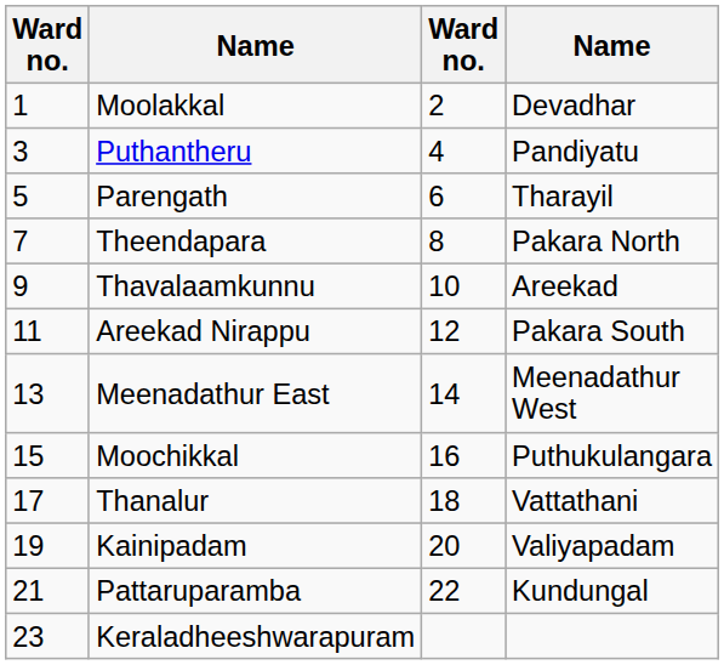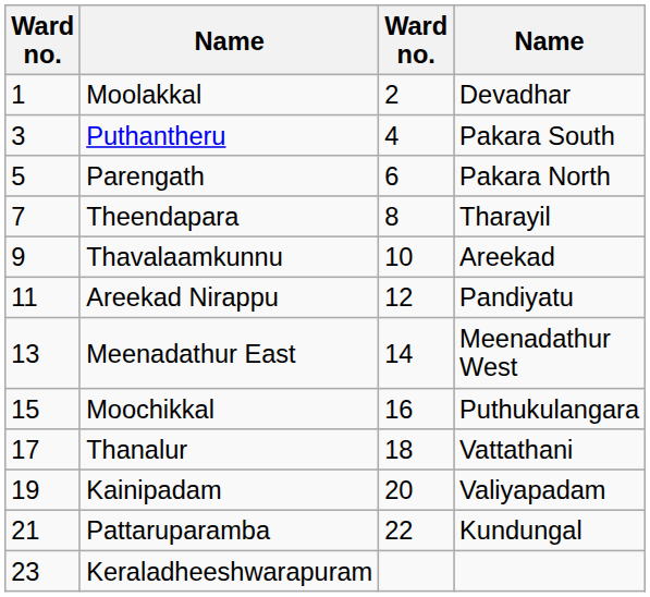Puthantheru | column 4: Pandiyatu -> Pakara South
Parengath | column 4: Tharayil -> Pakara North
Theendapara | column 4: Pakara North -> Tharayil
Areekad Nirappu | column 4: Pakara South -> Pandiyatu
